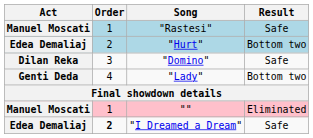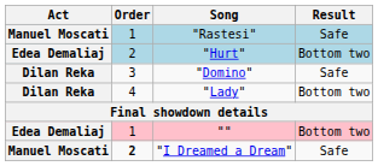"Lady" | Act: Genti Deda -> Dilan Reka
"" | Act: Manuel Moscati -> Edea Demaliaj
"" | Result: Eliminated -> Bottom two
"I Dreamed a Dream" | Act: Edea Demaliaj -> Manuel Moscati
